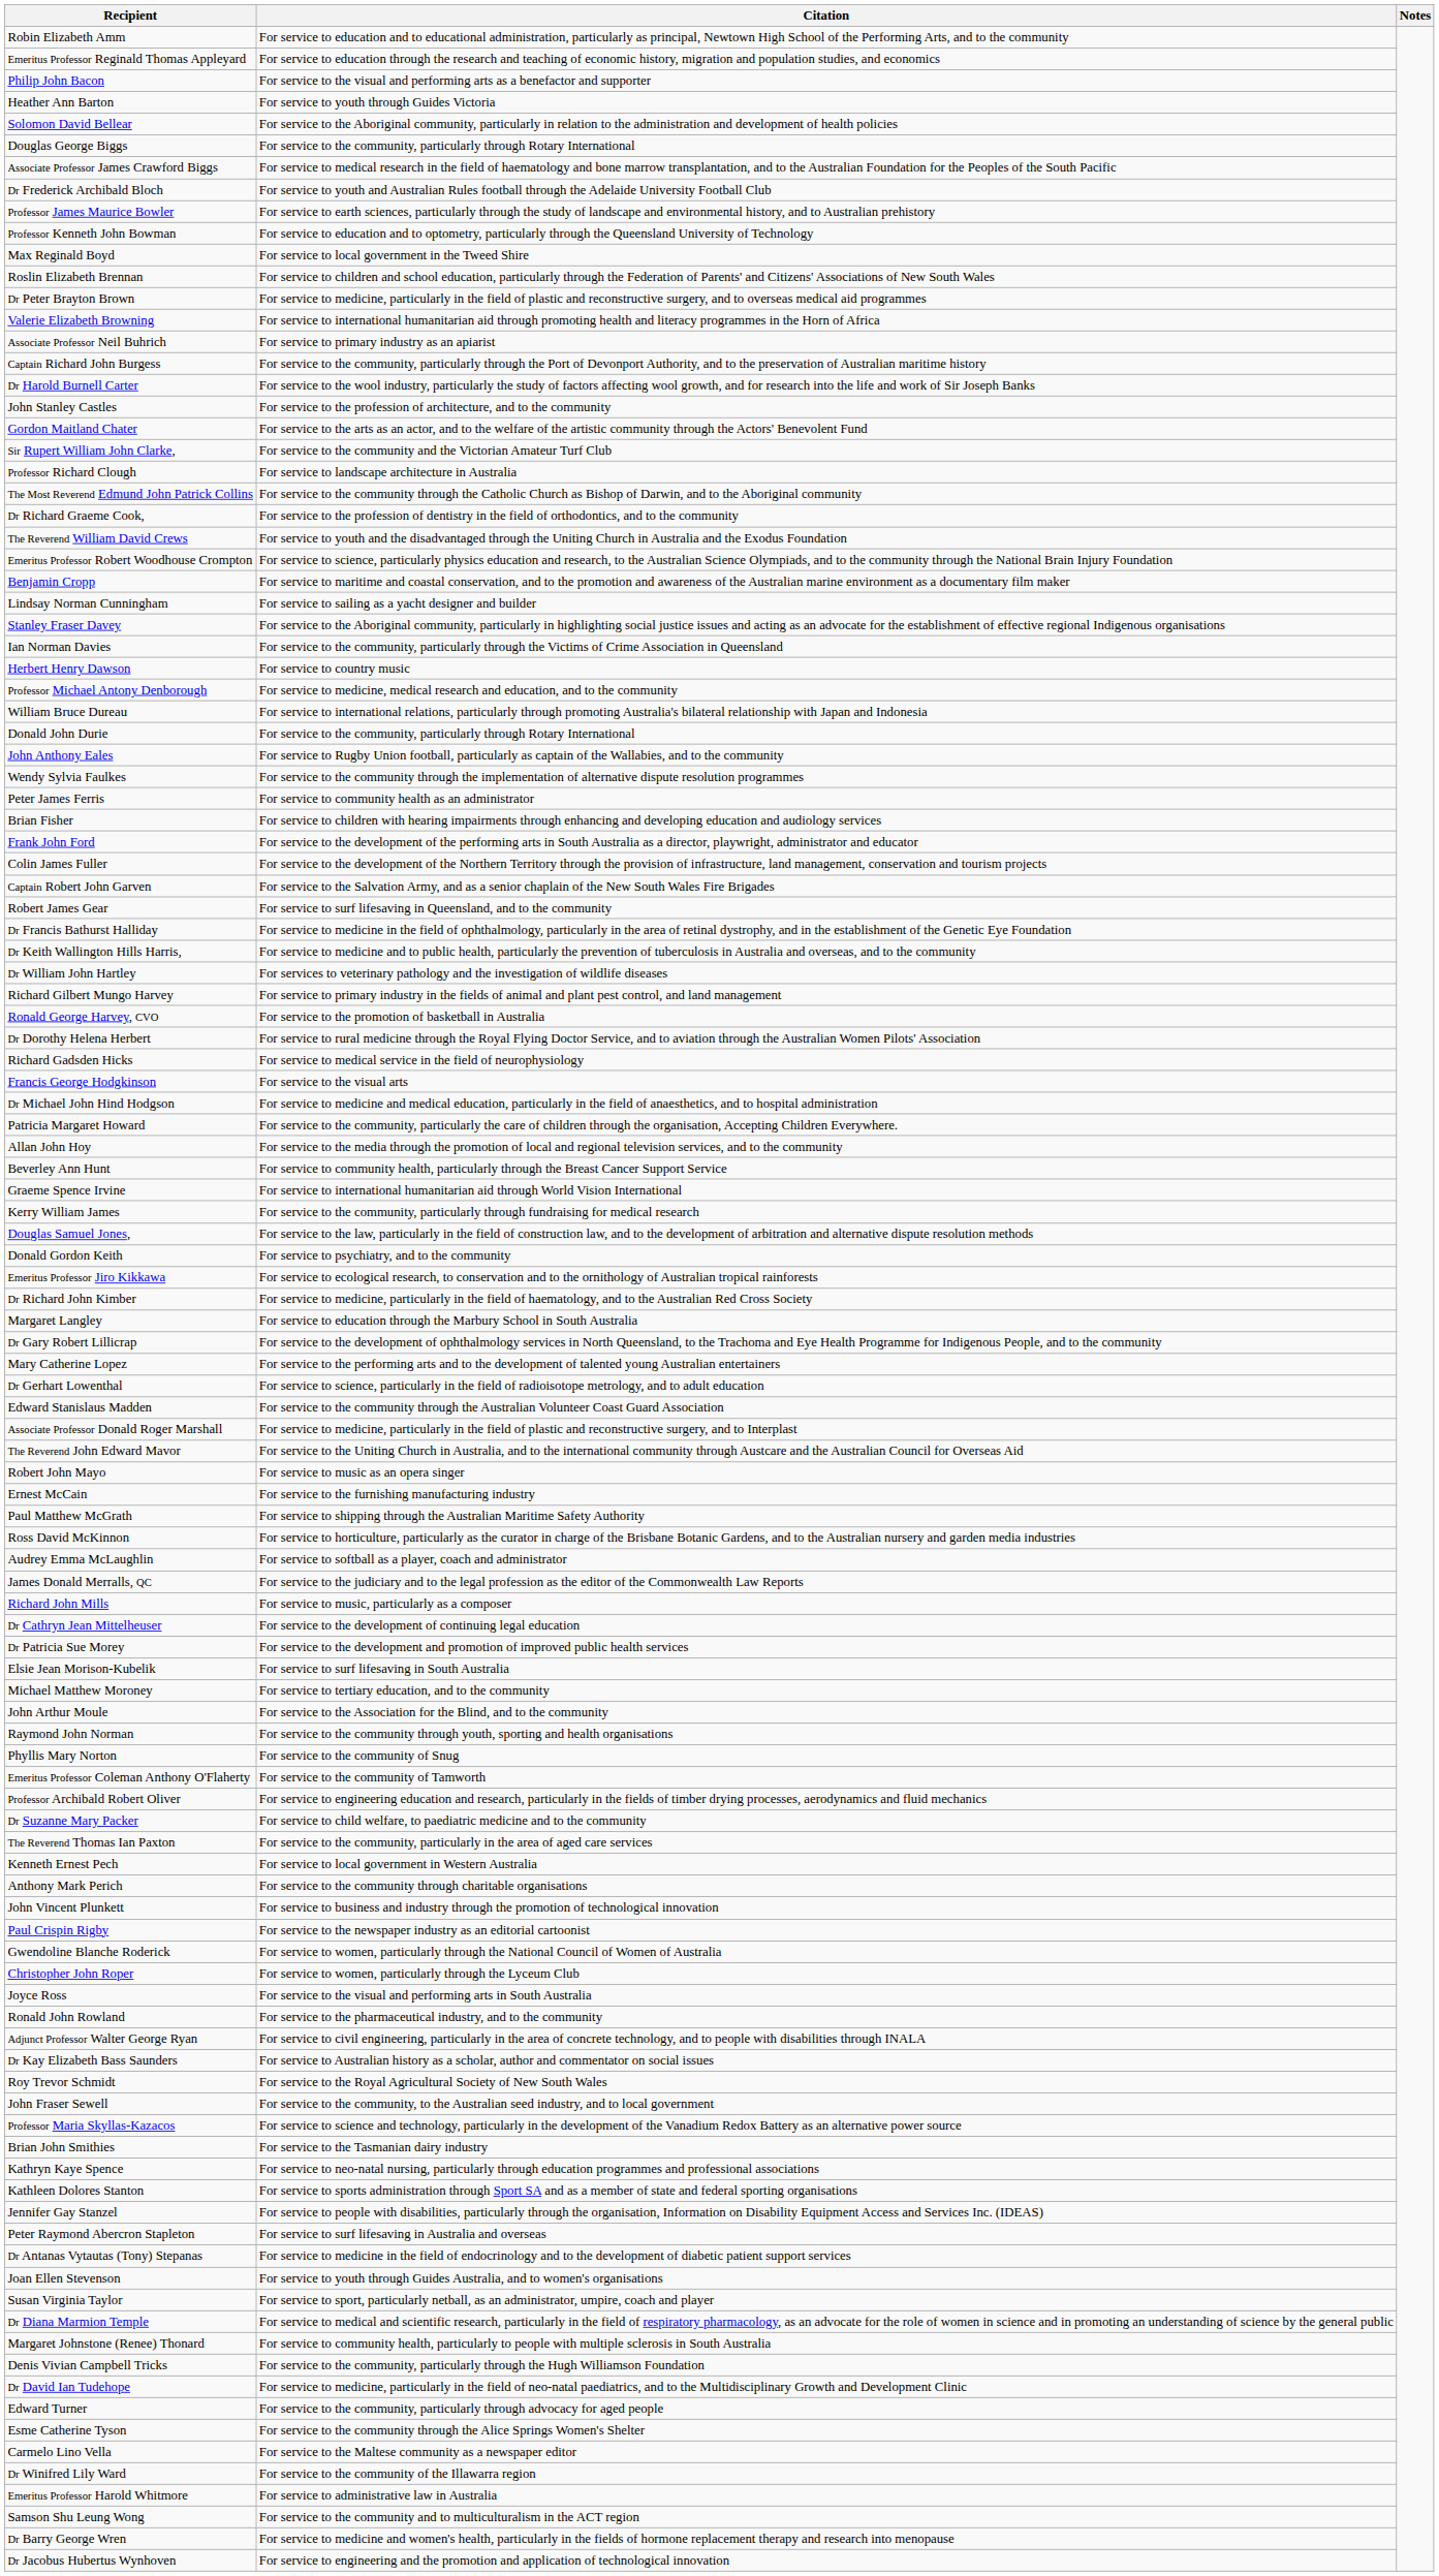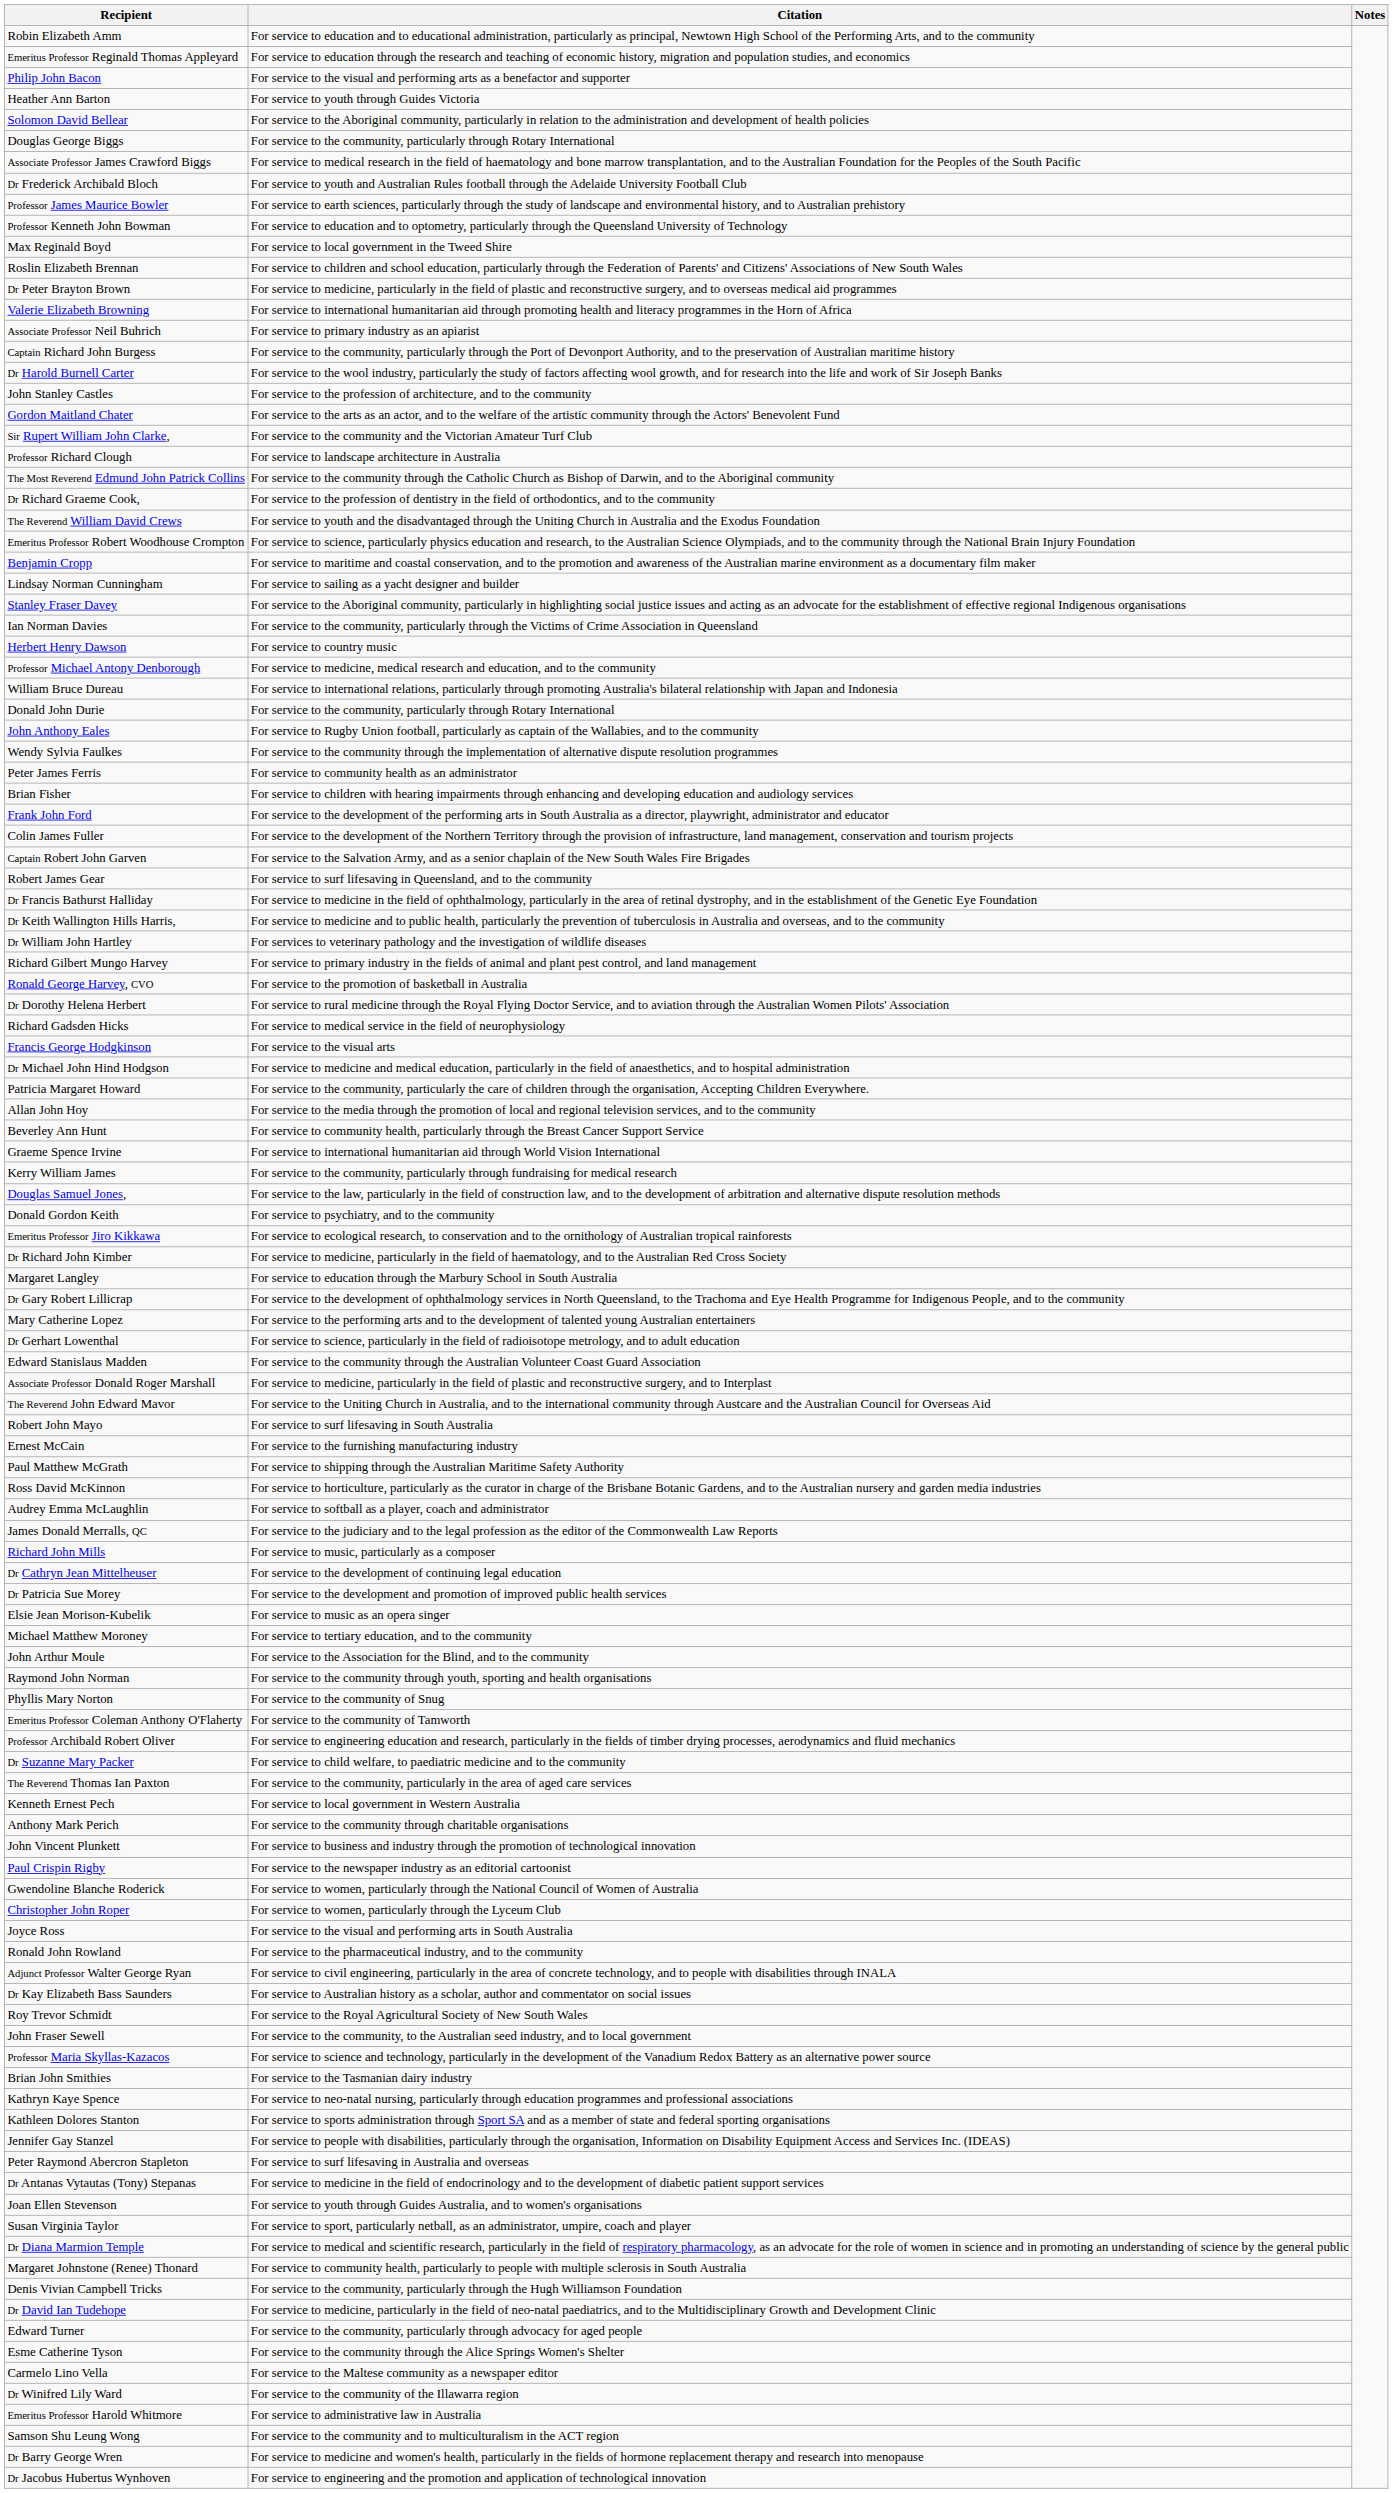Robert John Mayo | Citation: For service to music as an opera singer -> For service to surf lifesaving in South Australia
Elsie Jean Morison-Kubelik | Citation: For service to surf lifesaving in South Australia -> For service to music as an opera singer
